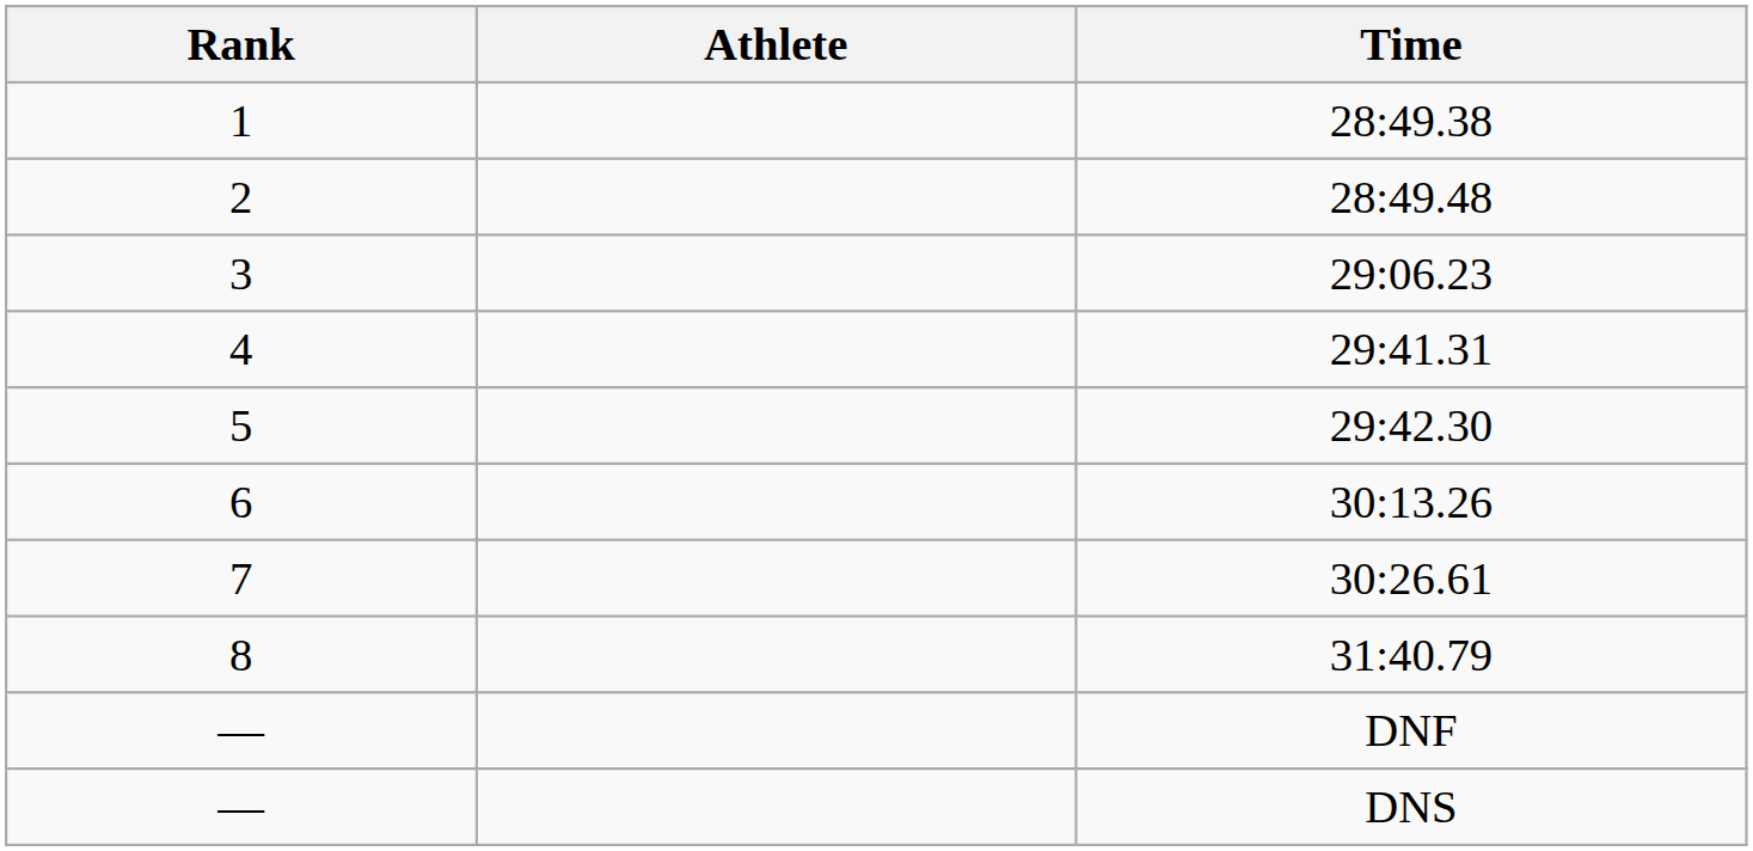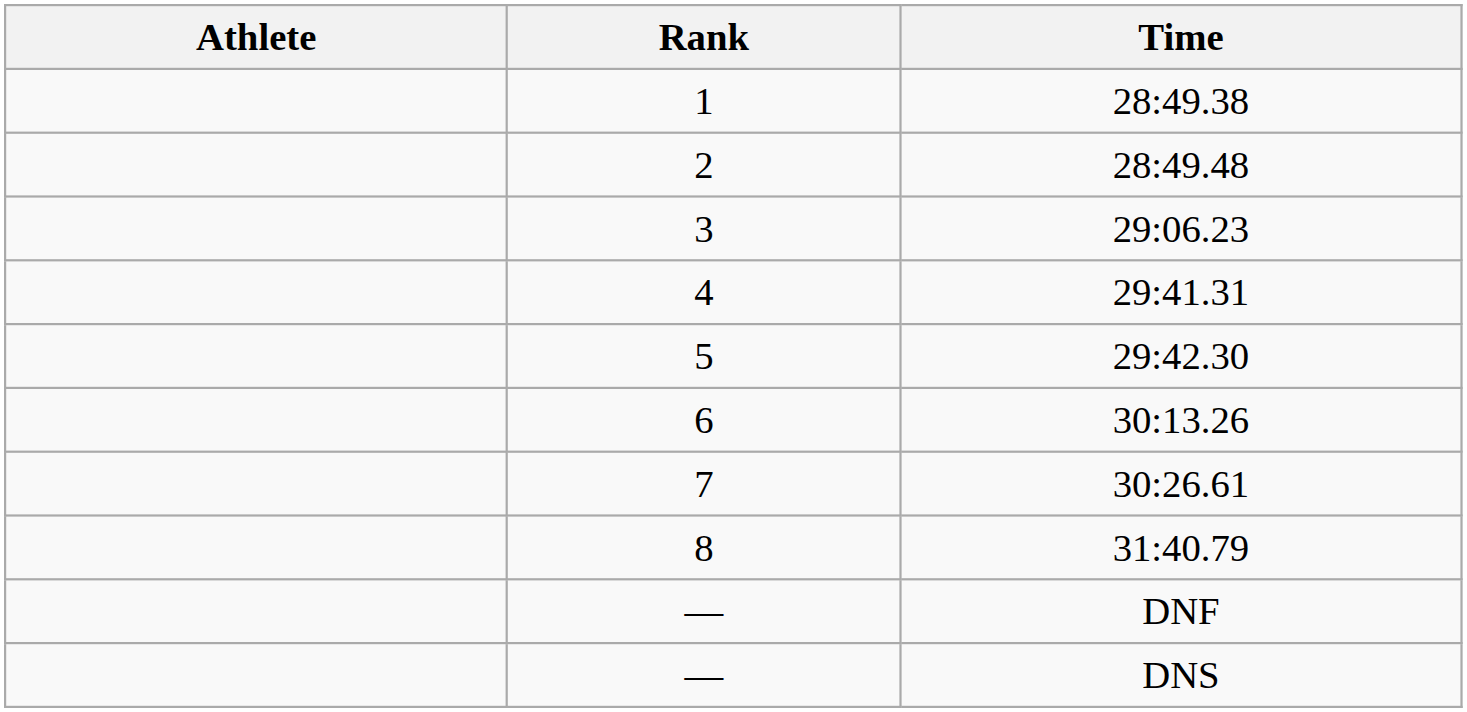columns swapped: Rank <-> Athlete
